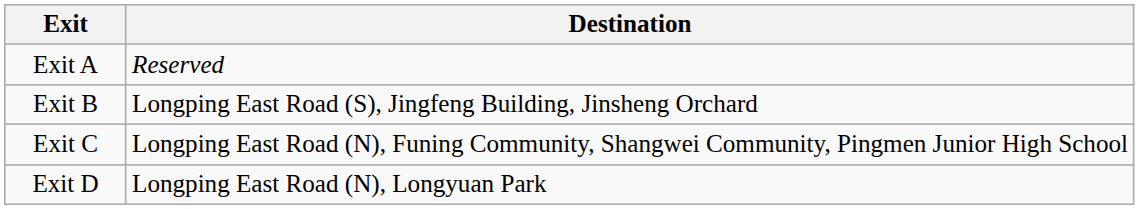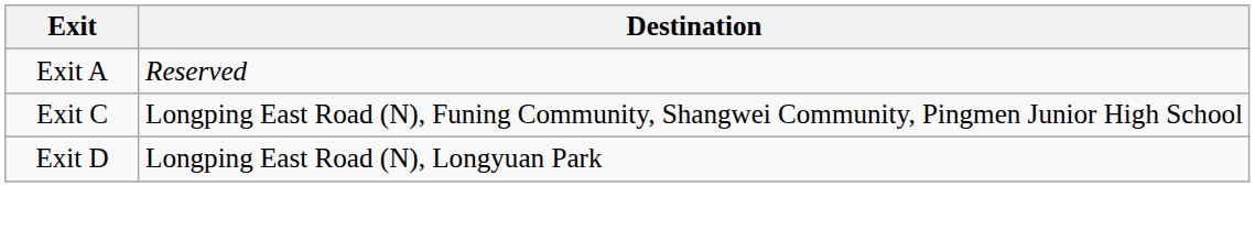- row: Exit B | Longping East Road (S), Jingfeng Building, Jinsheng Orchard
